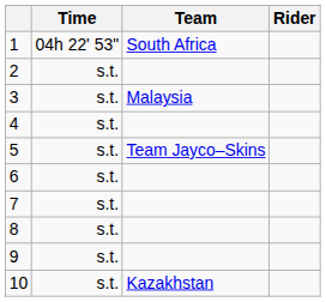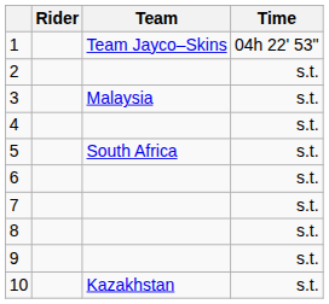columns swapped: Rider <-> Time
1 | Team: South Africa -> Team Jayco–Skins
5 | Team: Team Jayco–Skins -> South Africa
